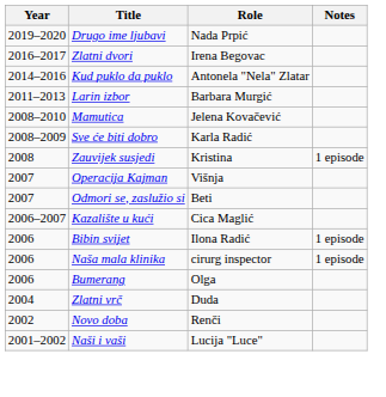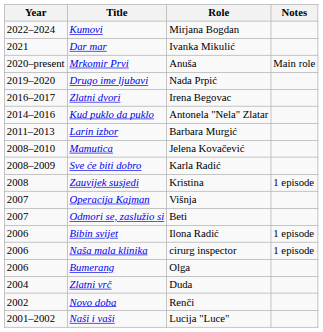+ row: 2022–2024 | Kumovi | Mirjana Bogdan
+ row: 2021 | Dar mar | Ivanka Mikulić
+ row: 2020–present | Mrkomir Prvi | Anuša | Main role
- row: 2006–2007 | Kazalište u kući | Cica Maglić
